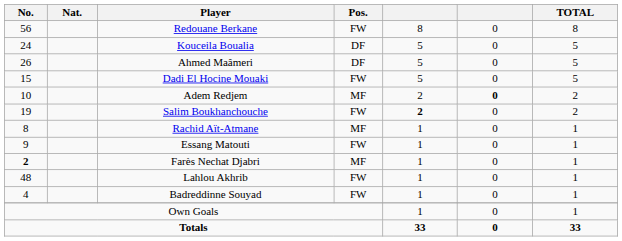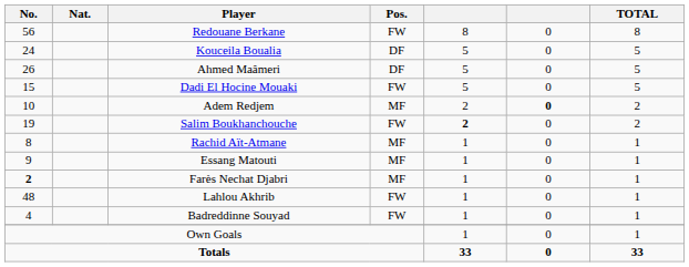Essang Matouti | Pos.: FW -> MF
